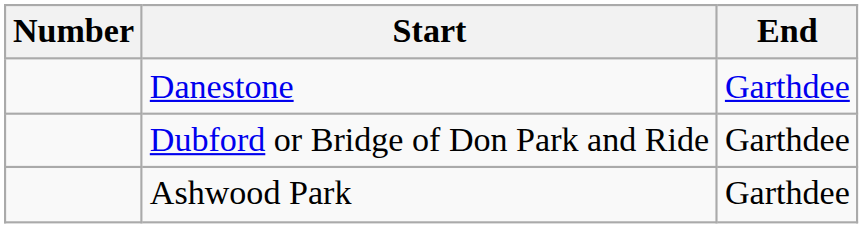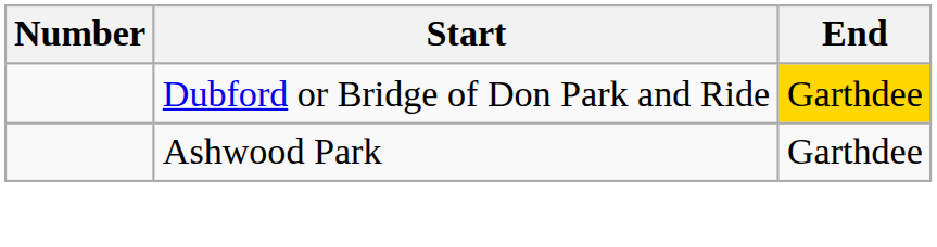- row: Danestone | Garthdee
Dubford or Bridge of Don Park and Ride | End: no background -> gold background
